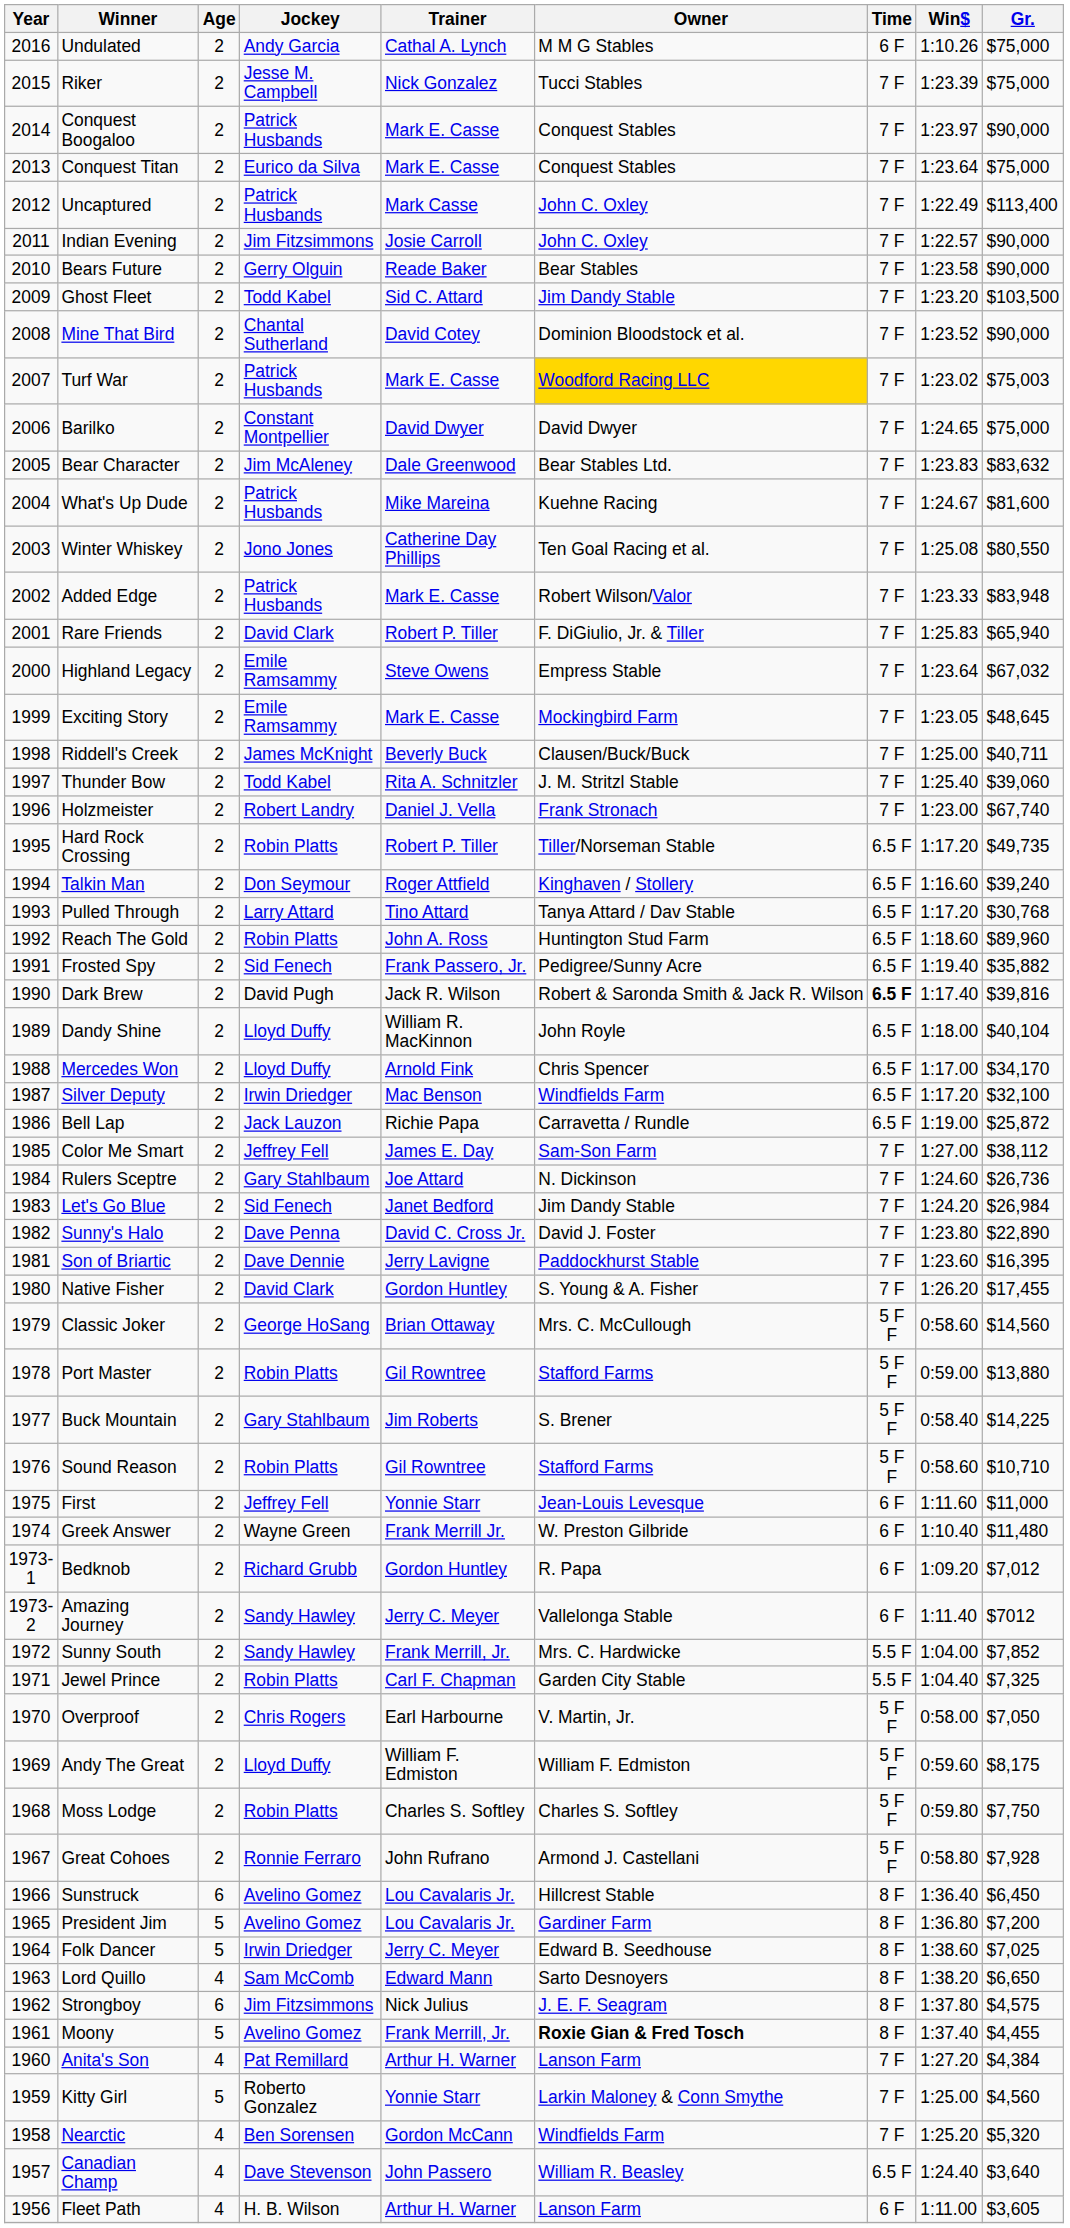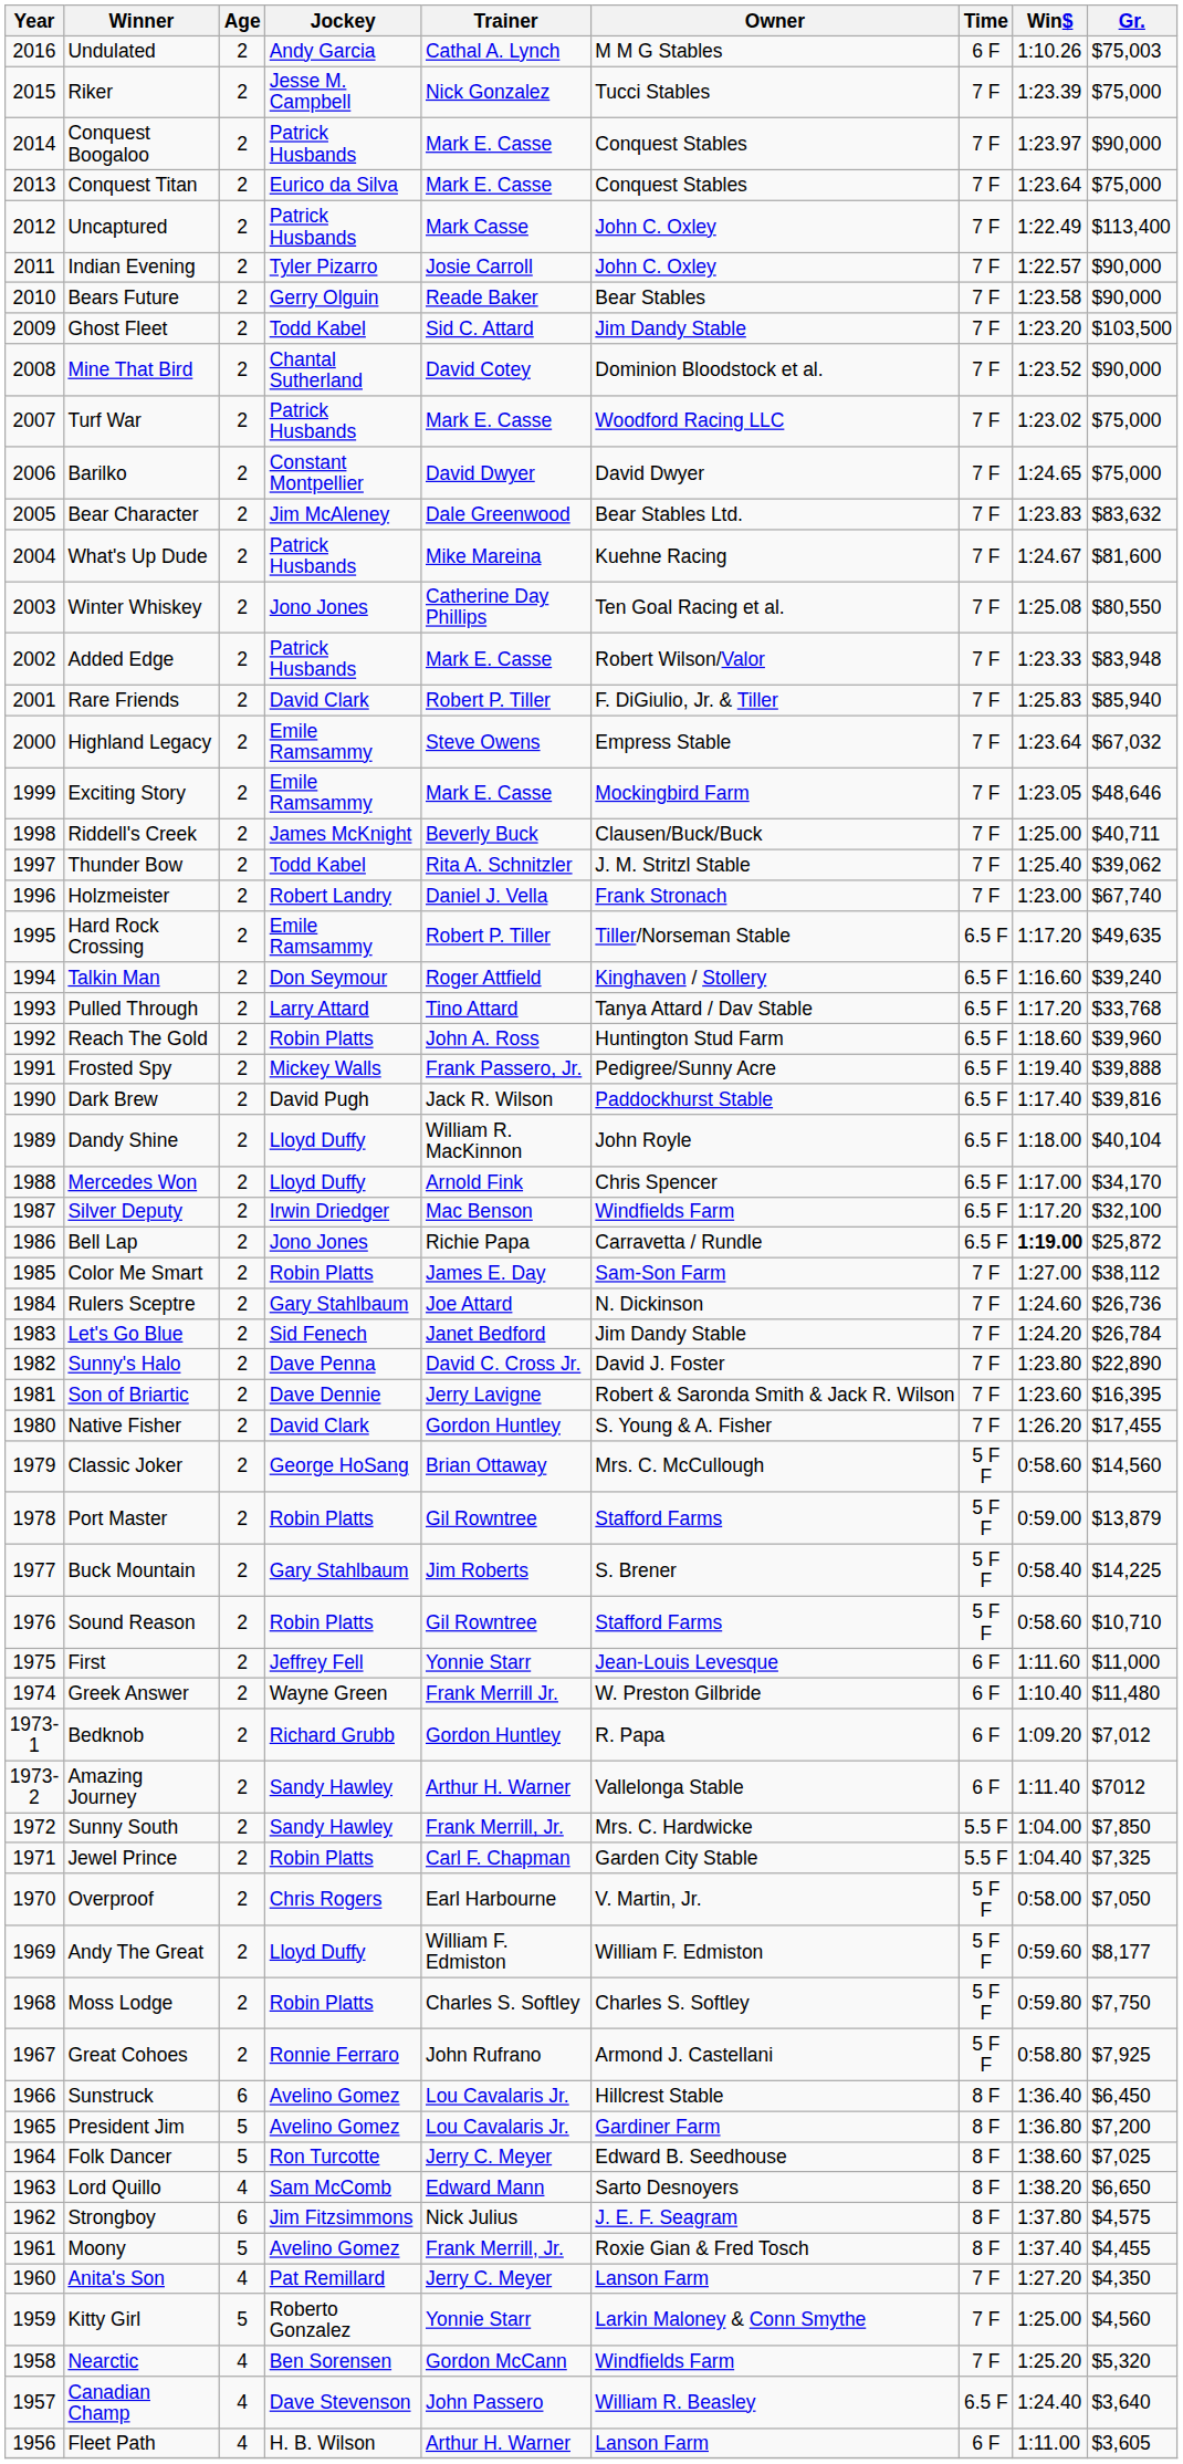Undulated | Gr.: $75,000 -> $75,003
Indian Evening | Jockey: Jim Fitzsimmons -> Tyler Pizarro
Turf War | Owner: gold background -> no background
Turf War | Gr.: $75,003 -> $75,000
Rare Friends | Gr.: $65,940 -> $85,940
Exciting Story | Gr.: $48,645 -> $48,646
Thunder Bow | Gr.: $39,060 -> $39,062
Hard Rock Crossing | Jockey: Robin Platts -> Emile Ramsammy
Hard Rock Crossing | Gr.: $49,735 -> $49,635
Pulled Through | Gr.: $30,768 -> $33,768
Reach The Gold | Gr.: $89,960 -> $39,960
Frosted Spy | Jockey: Sid Fenech -> Mickey Walls
Frosted Spy | Gr.: $35,882 -> $39,888
Dark Brew | Owner: Robert & Saronda Smith & Jack R. Wilson -> Paddockhurst Stable
Dark Brew | Time: bold -> normal
Bell Lap | Jockey: Jack Lauzon -> Jono Jones
Bell Lap | Win$: normal -> bold
Color Me Smart | Jockey: Jeffrey Fell -> Robin Platts
Let's Go Blue | Gr.: $26,984 -> $26,784
Son of Briartic | Owner: Paddockhurst Stable -> Robert & Saronda Smith & Jack R. Wilson
Port Master | Gr.: $13,880 -> $13,879
Amazing Journey | Trainer: Jerry C. Meyer -> Arthur H. Warner
Sunny South | Gr.: $7,852 -> $7,850
Andy The Great | Gr.: $8,175 -> $8,177
Great Cohoes | Gr.: $7,928 -> $7,925
Folk Dancer | Jockey: Irwin Driedger -> Ron Turcotte
Moony | Owner: bold -> normal
Anita's Son | Trainer: Arthur H. Warner -> Jerry C. Meyer
Anita's Son | Gr.: $4,384 -> $4,350
